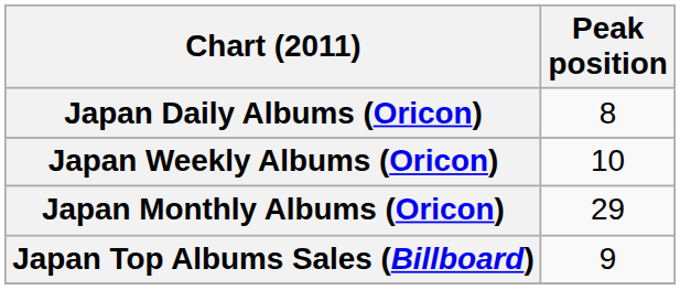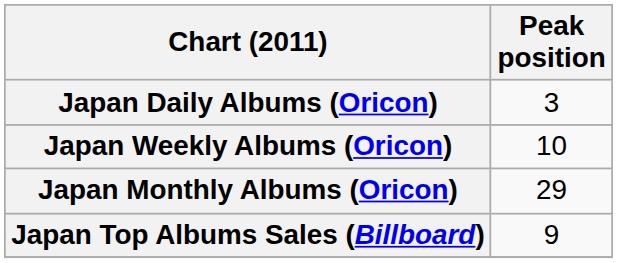Japan Daily Albums (Oricon) | Peak position: 8 -> 3
